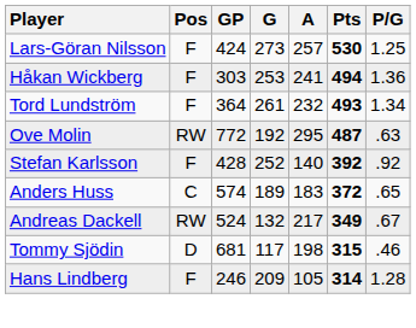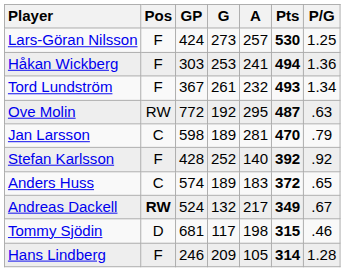Tord Lundström | GP: 364 -> 367
+ row: Jan Larsson | C | 598 | 189 | 281 | 470 | .79
Andreas Dackell | Pos: normal -> bold
